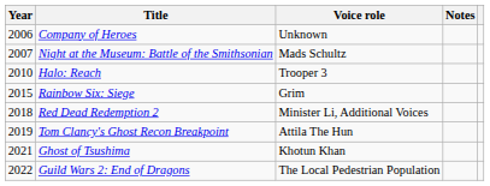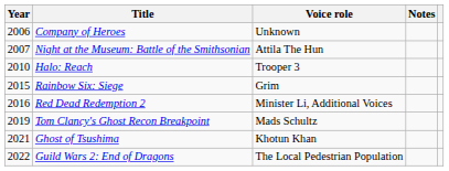Night at the Museum: Battle of the Smithsonian | Voice role: Mads Schultz -> Attila The Hun
Red Dead Redemption 2 | Year: 2018 -> 2016
Tom Clancy's Ghost Recon Breakpoint | Voice role: Attila The Hun -> Mads Schultz
